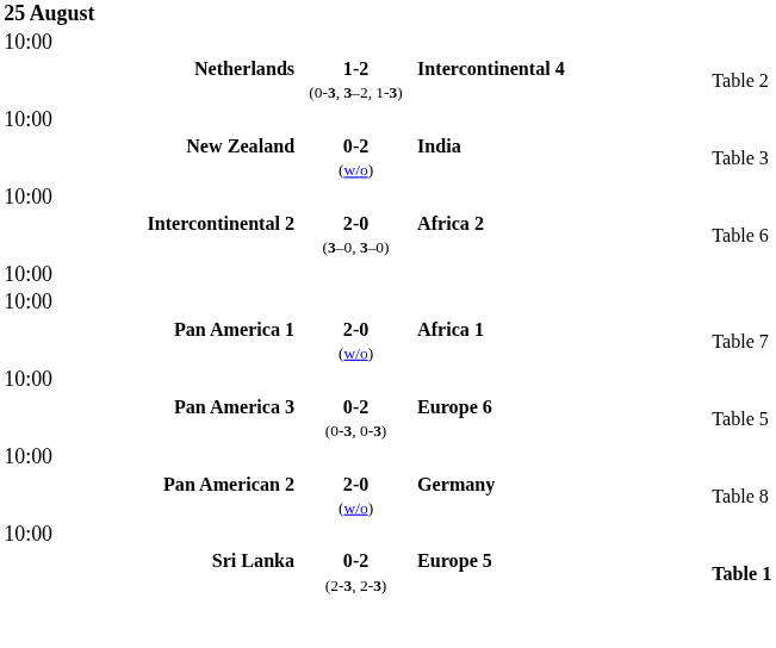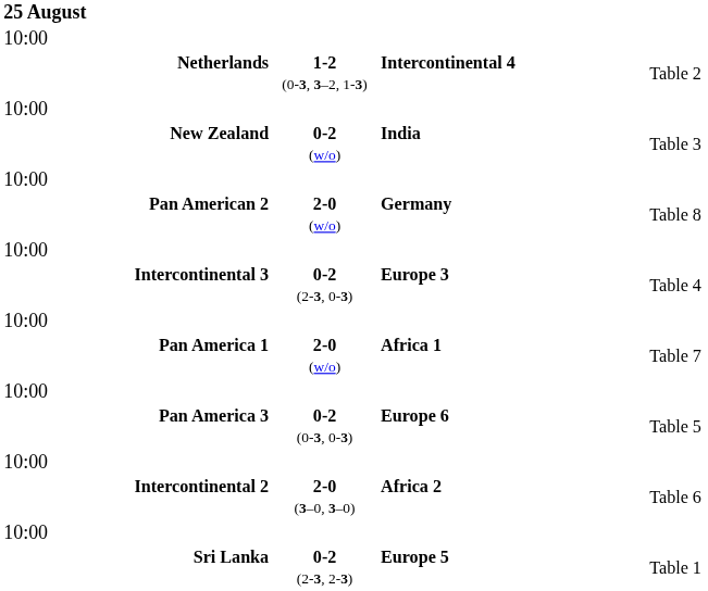rows swapped: Pan American 2 <-> Intercontinental 2
+ row: Intercontinental 3 | 0-2 (2-3, 0-3) | Europe 3 | Table 4
Sri Lanka | column 4: bold -> normal
